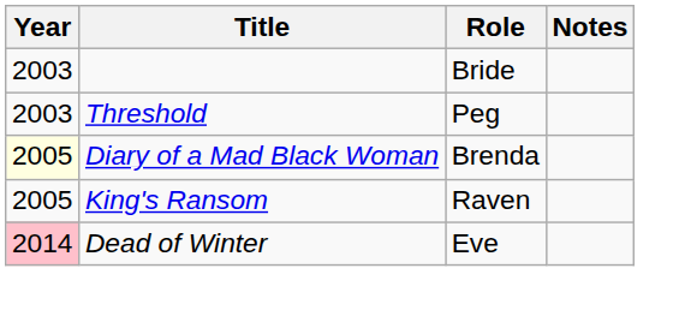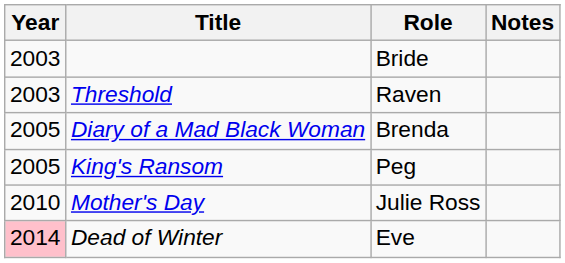Threshold | Role: Peg -> Raven
Diary of a Mad Black Woman | Year: lightyellow background -> no background
King's Ransom | Role: Raven -> Peg
+ row: 2010 | Mother's Day | Julie Ross
